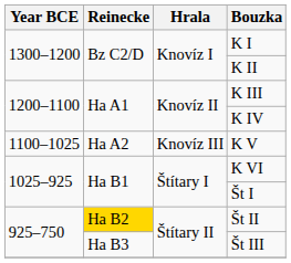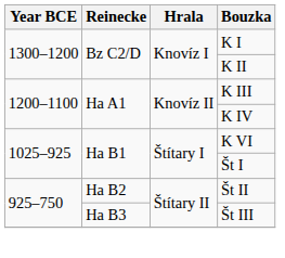- row: 1100–1025 | Ha A2 | Knovíz III | K V
Št II | Reinecke: gold background -> no background
